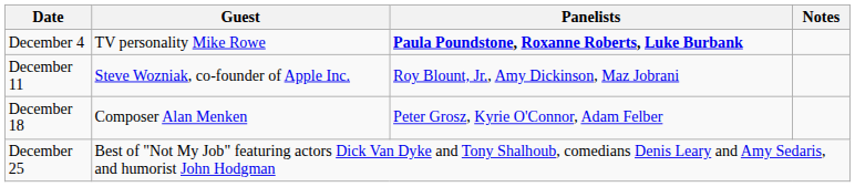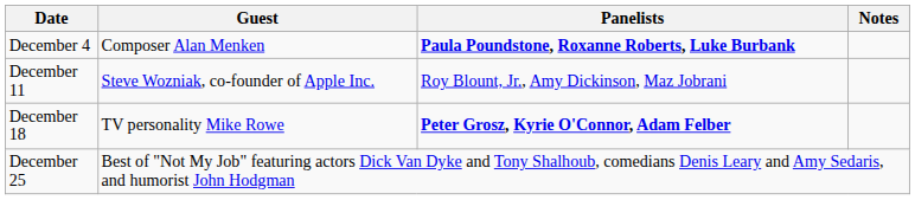December 4 | Guest: TV personality Mike Rowe -> Composer Alan Menken
December 18 | Guest: Composer Alan Menken -> TV personality Mike Rowe
December 18 | Panelists: normal -> bold
